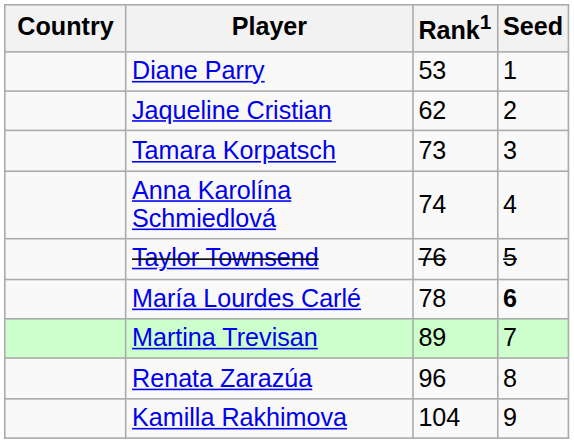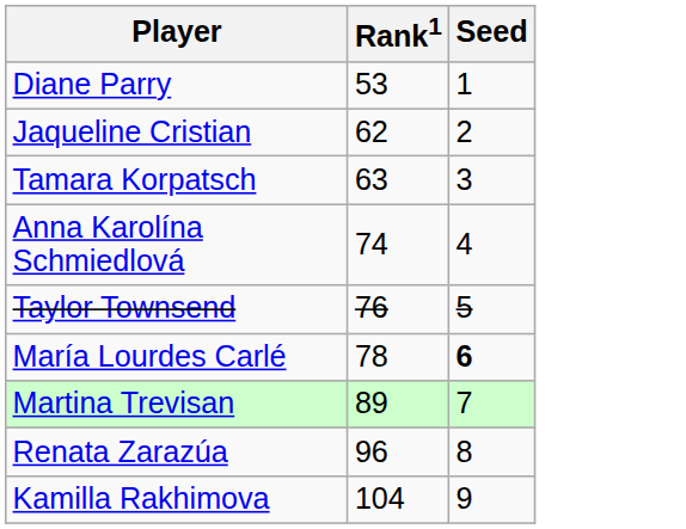- column: Country
Tamara Korpatsch | Rank1: 73 -> 63
